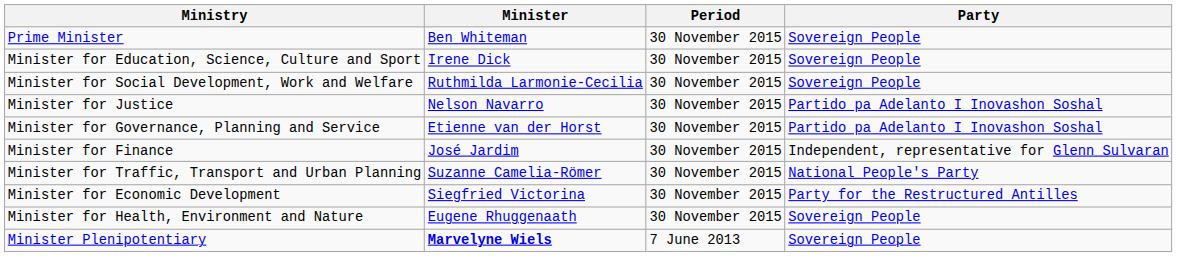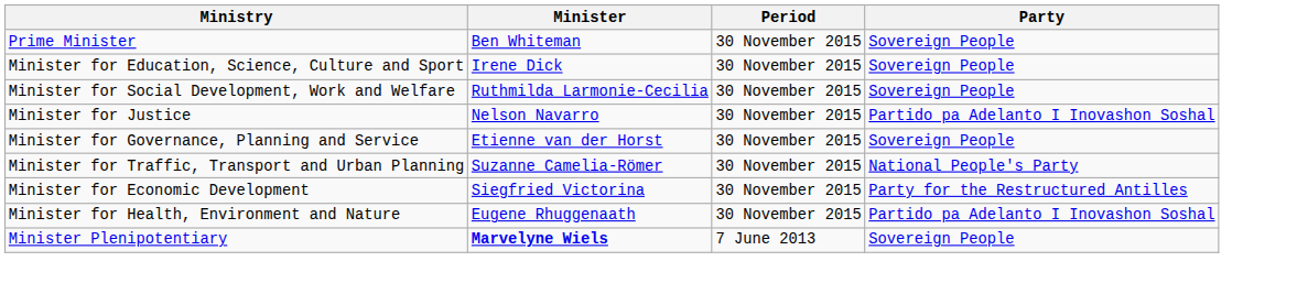Minister for Governance, Planning and Service | Party: Partido pa Adelanto I Inovashon Soshal -> Sovereign People
- row: Minister for Finance | José Jardim | 30 November 2015 | Independent, representative for Glenn Sulvaran
Minister for Health, Environment and Nature | Party: Sovereign People -> Partido pa Adelanto I Inovashon Soshal
